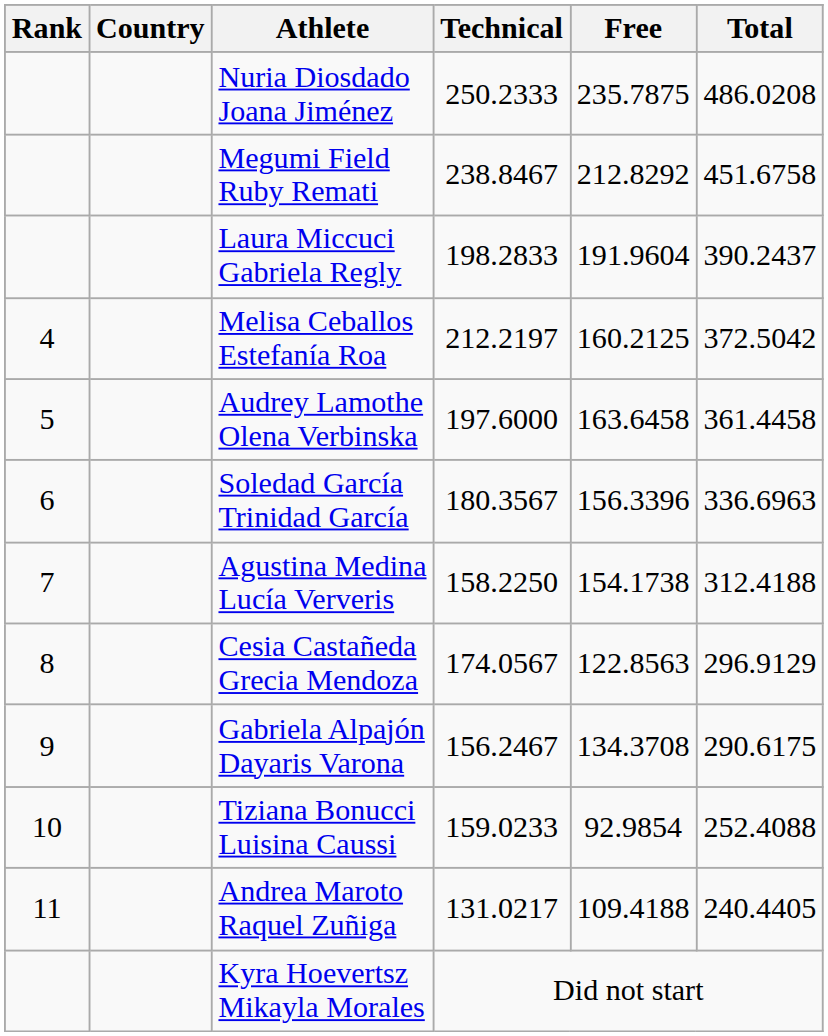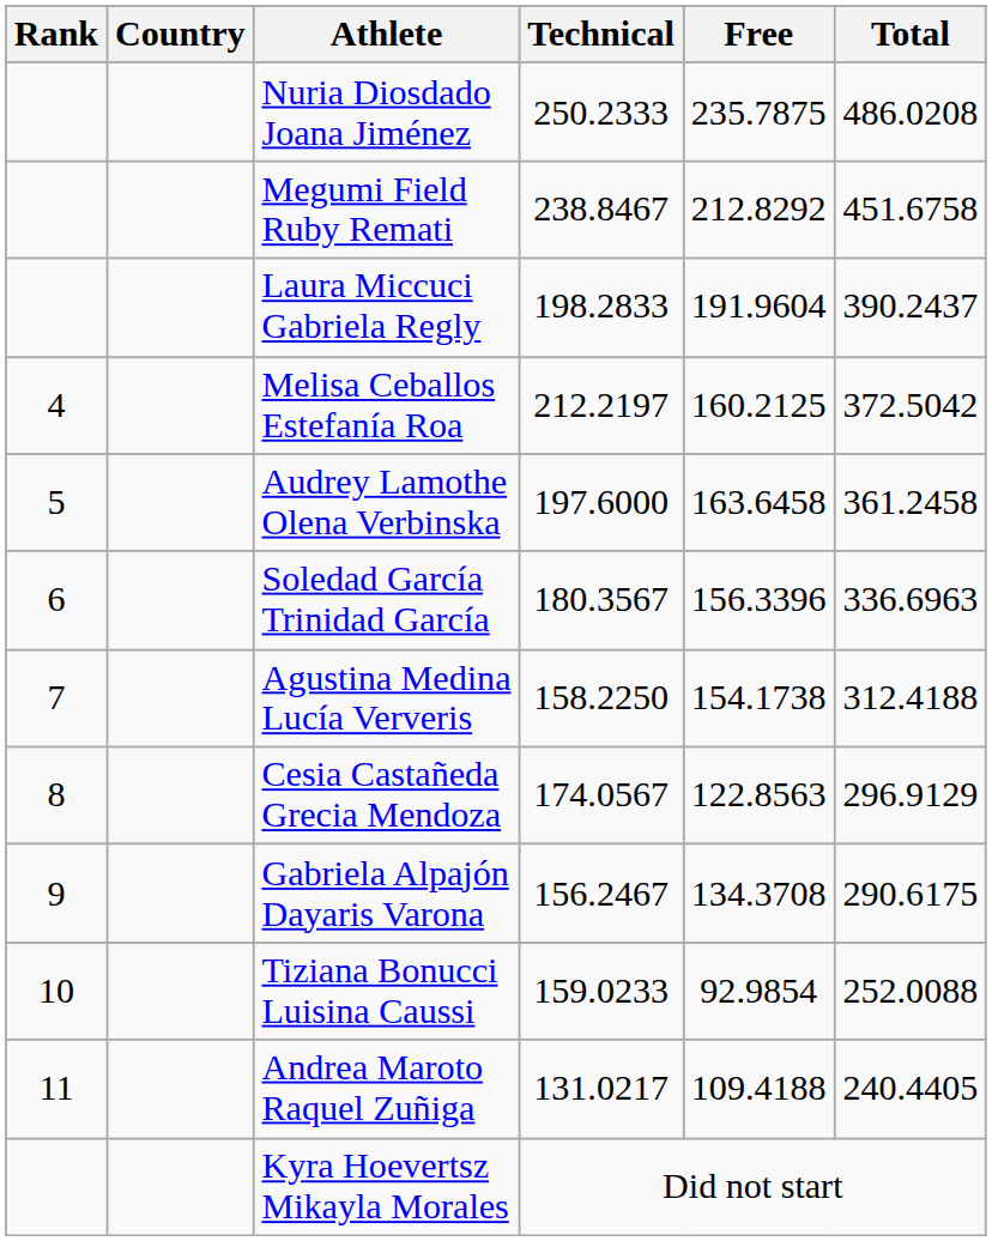Audrey Lamothe Olena Verbinska | Total: 361.4458 -> 361.2458
Tiziana Bonucci Luisina Caussi | Total: 252.4088 -> 252.0088
